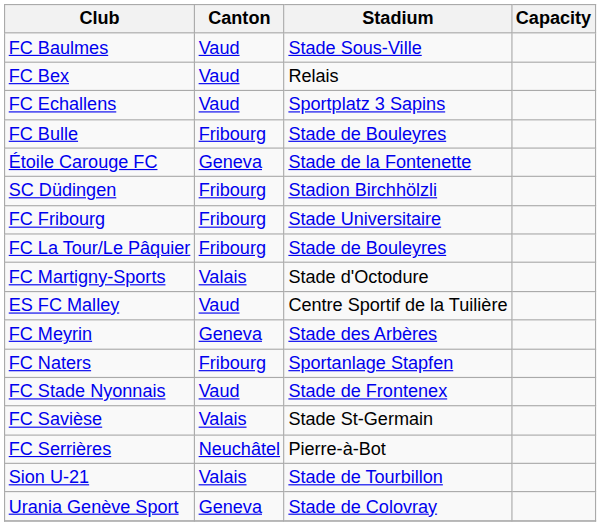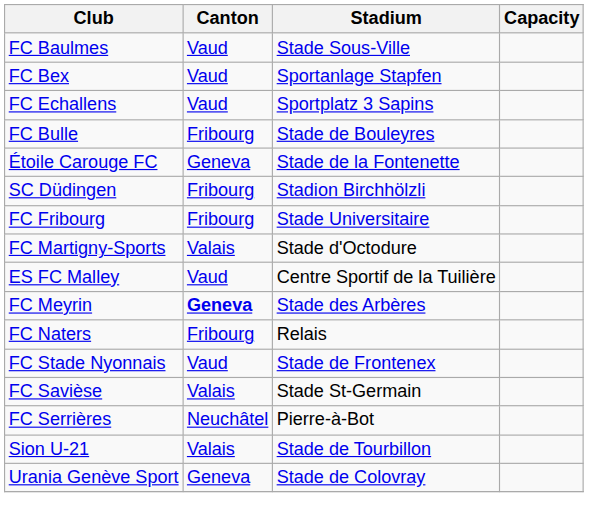FC Bex | Stadium: Relais -> Sportanlage Stapfen
- row: FC La Tour/Le Pâquier | Fribourg | Stade de Bouleyres
FC Meyrin | Canton: normal -> bold
FC Naters | Stadium: Sportanlage Stapfen -> Relais
